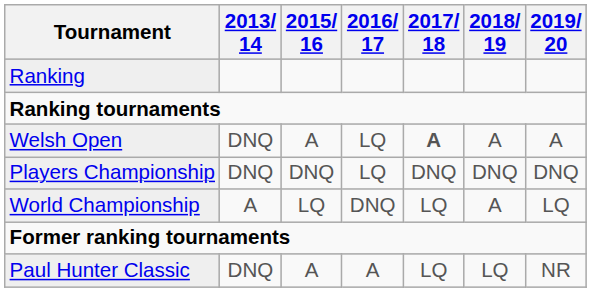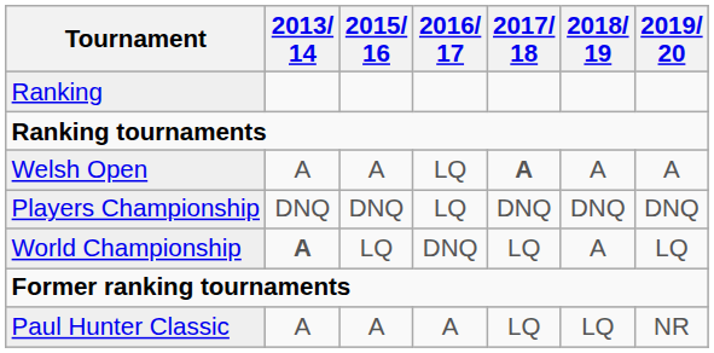Welsh Open | 2013/ 14: DNQ -> A
World Championship | 2013/ 14: normal -> bold
Paul Hunter Classic | 2013/ 14: DNQ -> A
